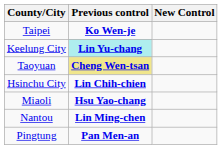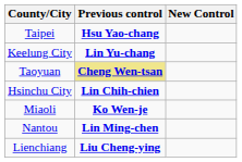Taipei | Previous control: Ko Wen-je -> Hsu Yao-chang
Keelung City | Previous control: paleturquoise background -> no background
Miaoli | Previous control: Hsu Yao-chang -> Ko Wen-je
- row: Pingtung | Pan Men-an
+ row: Lienchiang | Liu Cheng-ying
